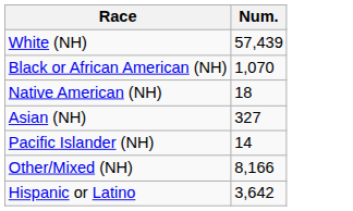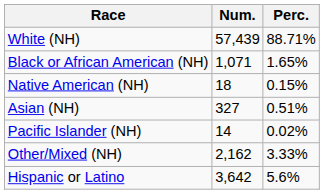+ column: Perc. | 88.71% | 1.65% | 0.15% | 0.51% | 0.02% | 3.33% | 5.6%
Black or African American (NH) | Num.: 1,070 -> 1,071
Other/Mixed (NH) | Num.: 8,166 -> 2,162
